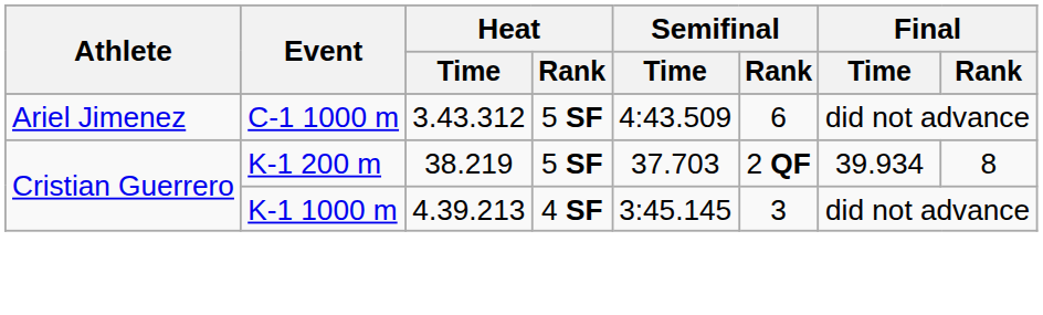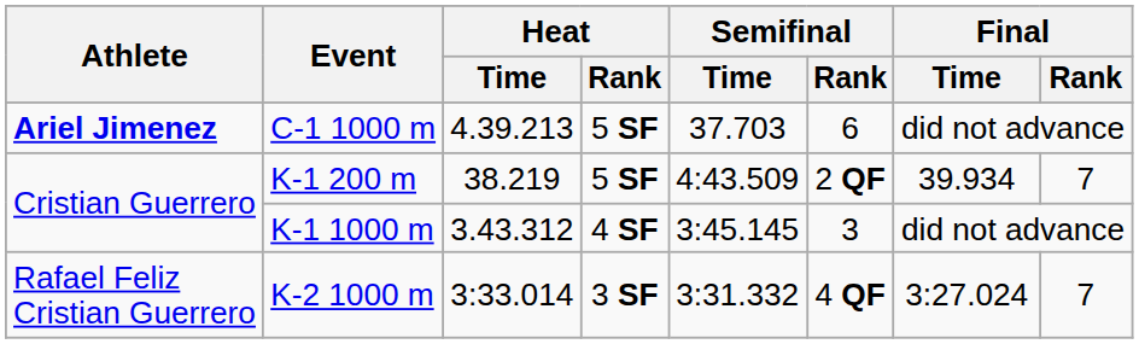C-1 1000 m | Athlete: normal -> bold
C-1 1000 m | Heat / Time: 3.43.312 -> 4.39.213
C-1 1000 m | Semifinal / Time: 4:43.509 -> 37.703
K-1 200 m | Semifinal / Time: 37.703 -> 4:43.509
K-1 200 m | Final / Rank: 8 -> 7
K-1 1000 m | Heat / Time: 4.39.213 -> 3.43.312
+ row: Rafael Feliz Cristian Guerrero | K-2 1000 m | 3:33.014 | 3 SF | 3:31.332 | 4 QF | 3:27.024 | 7
